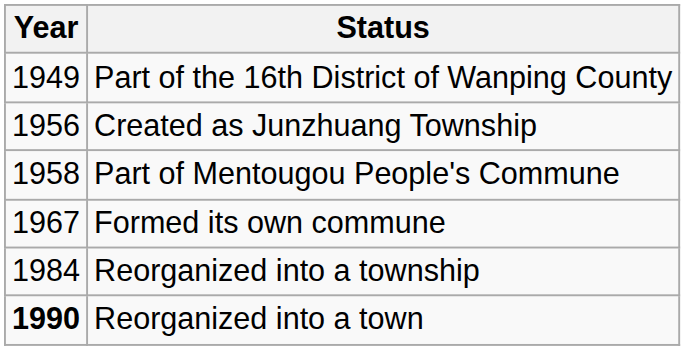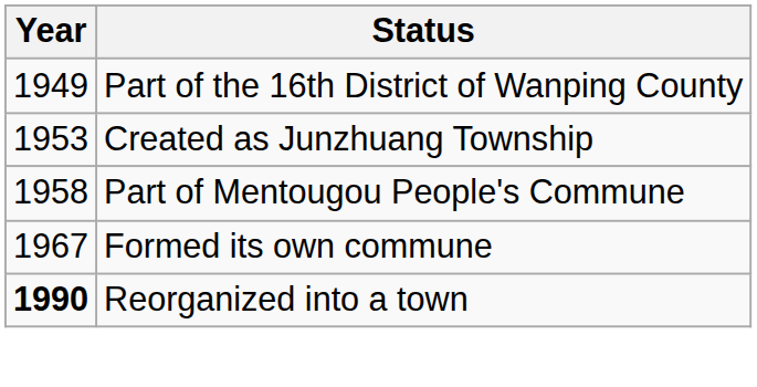Created as Junzhuang Township | Year: 1956 -> 1953
- row: 1984 | Reorganized into a township
